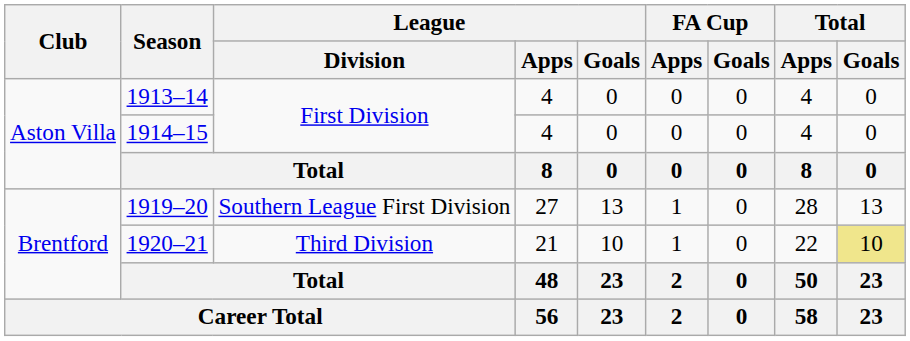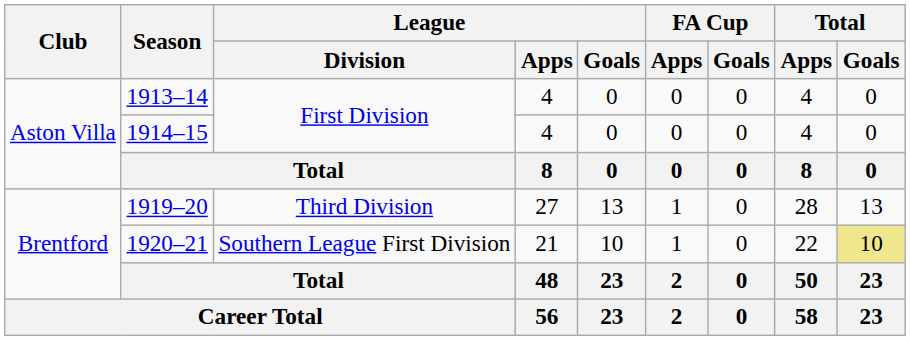1919–20 | League / Division: Southern League First Division -> Third Division
1920–21 | League / Division: Third Division -> Southern League First Division
